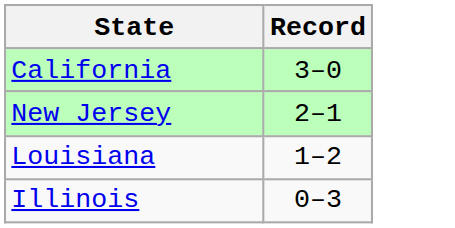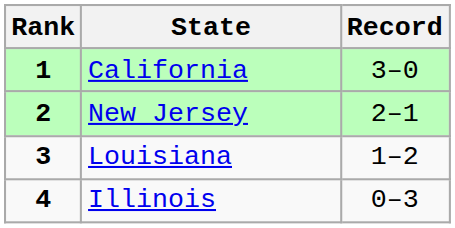+ column: Rank | 1 | 2 | 3 | 4
